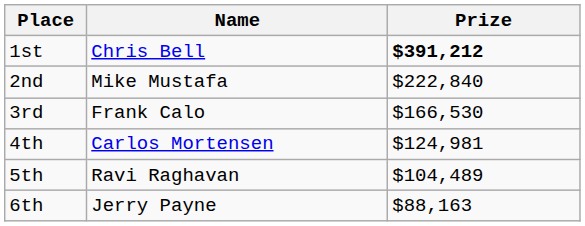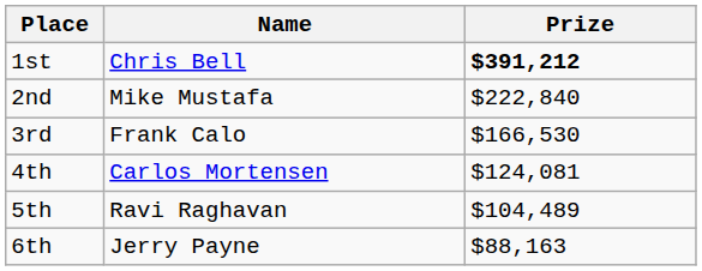4th | Prize: $124,981 -> $124,081
